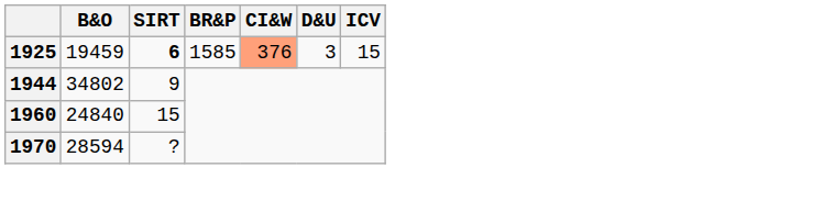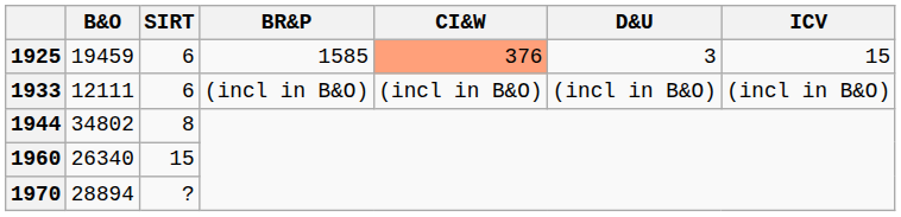1925 | SIRT: bold -> normal
+ row: 1933 | 12111 | 6 | (incl in B&O) | (incl in B&O) | (incl in B&O) | (incl in B&O)
1944 | SIRT: 9 -> 8
1960 | B&O: 24840 -> 26340
1970 | B&O: 28594 -> 28894
